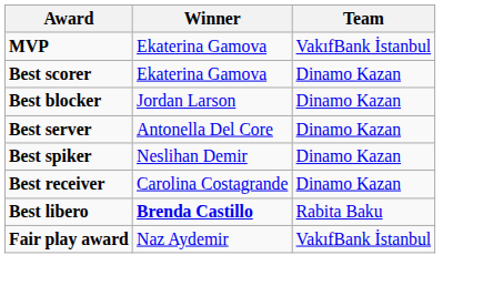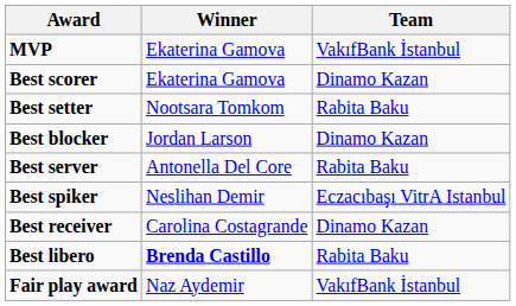+ row: Best setter | Nootsara Tomkom | Rabita Baku
Best server | Team: Dinamo Kazan -> Rabita Baku
Best spiker | Team: Dinamo Kazan -> Eczacıbaşı VitrA Istanbul
